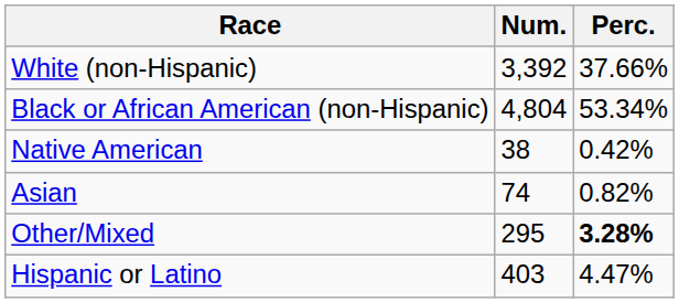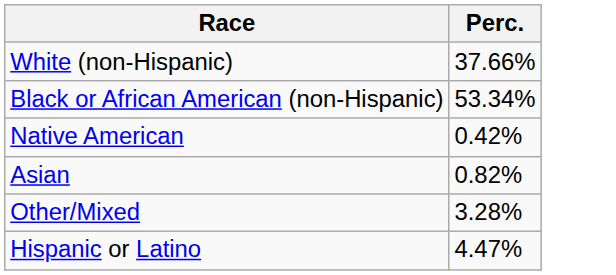- column: Num. | 3,392 | 4,804 | 38 | 74 | 295 | 403
Other/Mixed | Perc.: bold -> normal
